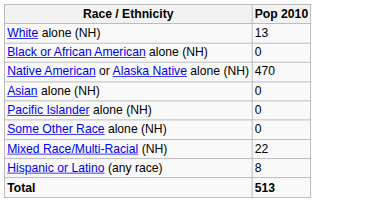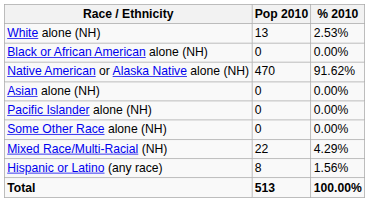+ column: % 2010 | 2.53% | 0.00% | 91.62% | 0.00% | 0.00% | 0.00% | 4.29% | 1.56% | 100.00%
